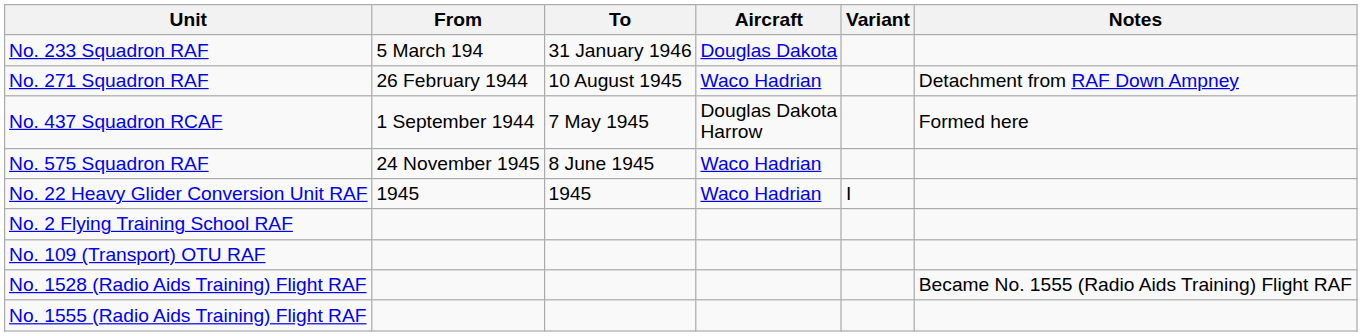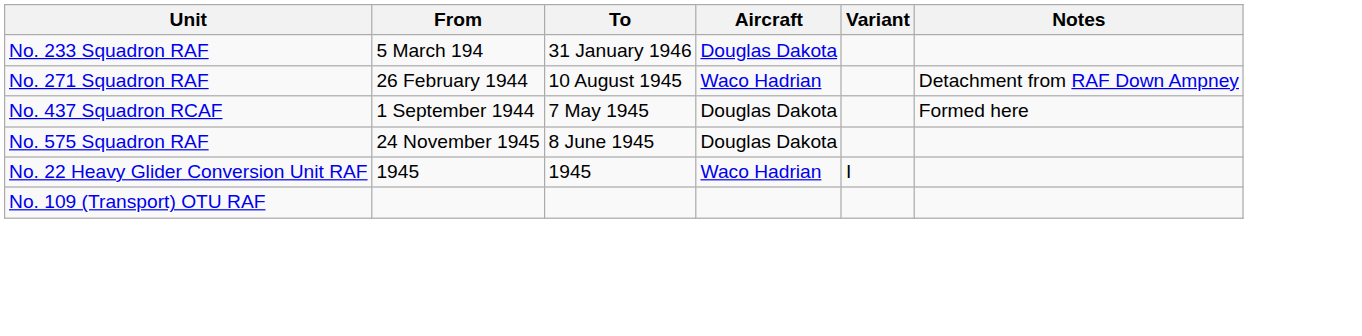No. 437 Squadron RCAF | Aircraft: Douglas Dakota Harrow -> Douglas Dakota
No. 575 Squadron RAF | Aircraft: Waco Hadrian -> Douglas Dakota
- row: No. 2 Flying Training School RAF
- row: No. 1528 (Radio Aids Training) Flight RAF | Became No. 1555 (Radio Aids Training) Flight RAF
- row: No. 1555 (Radio Aids Training) Flight RAF
